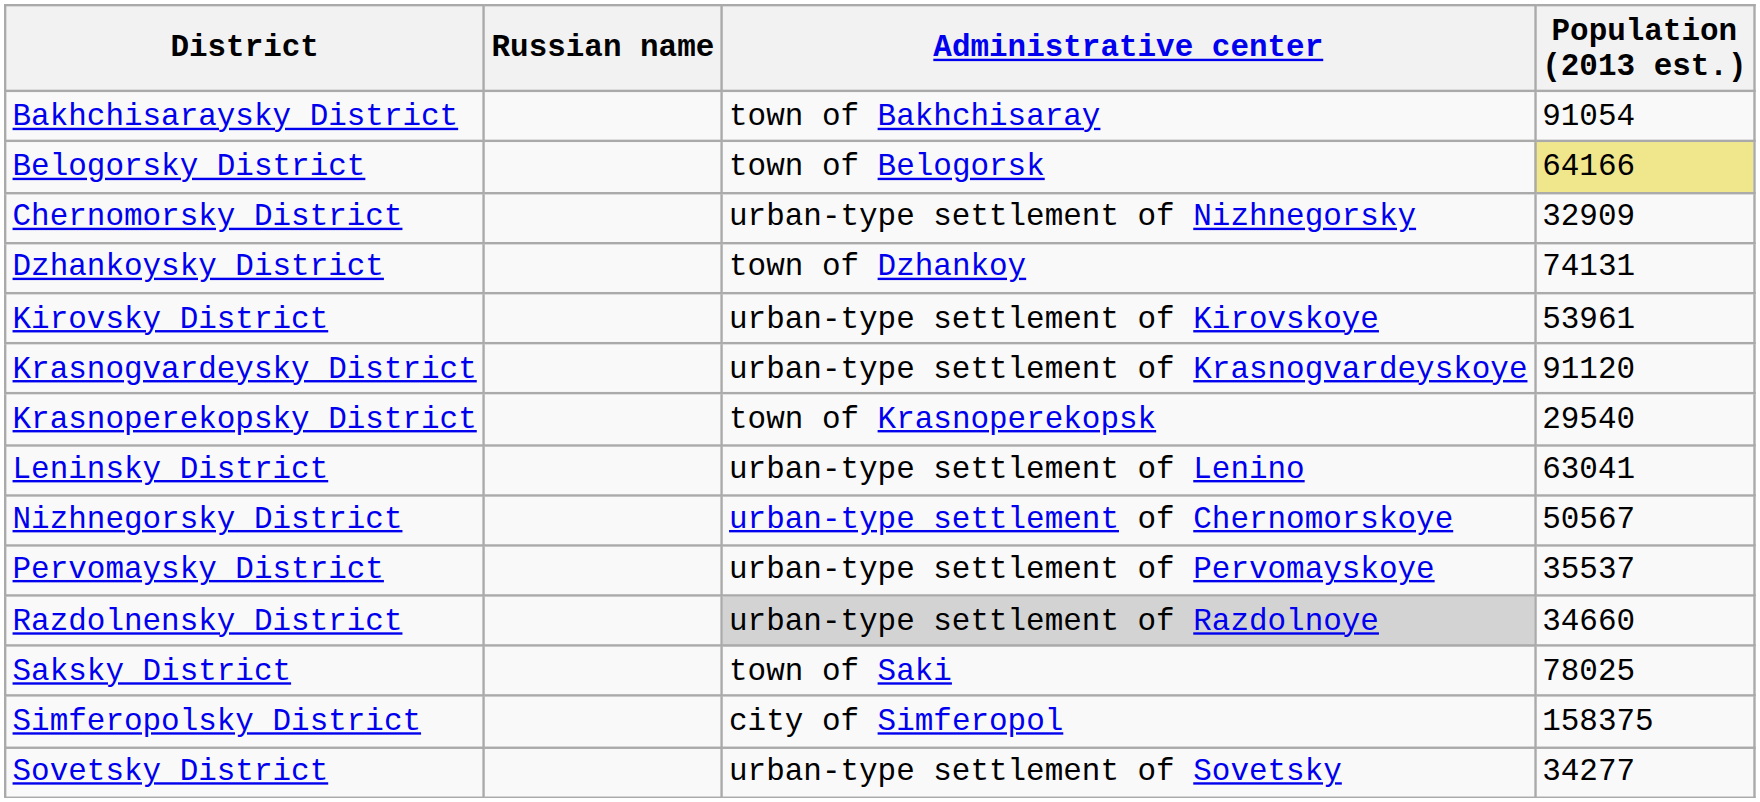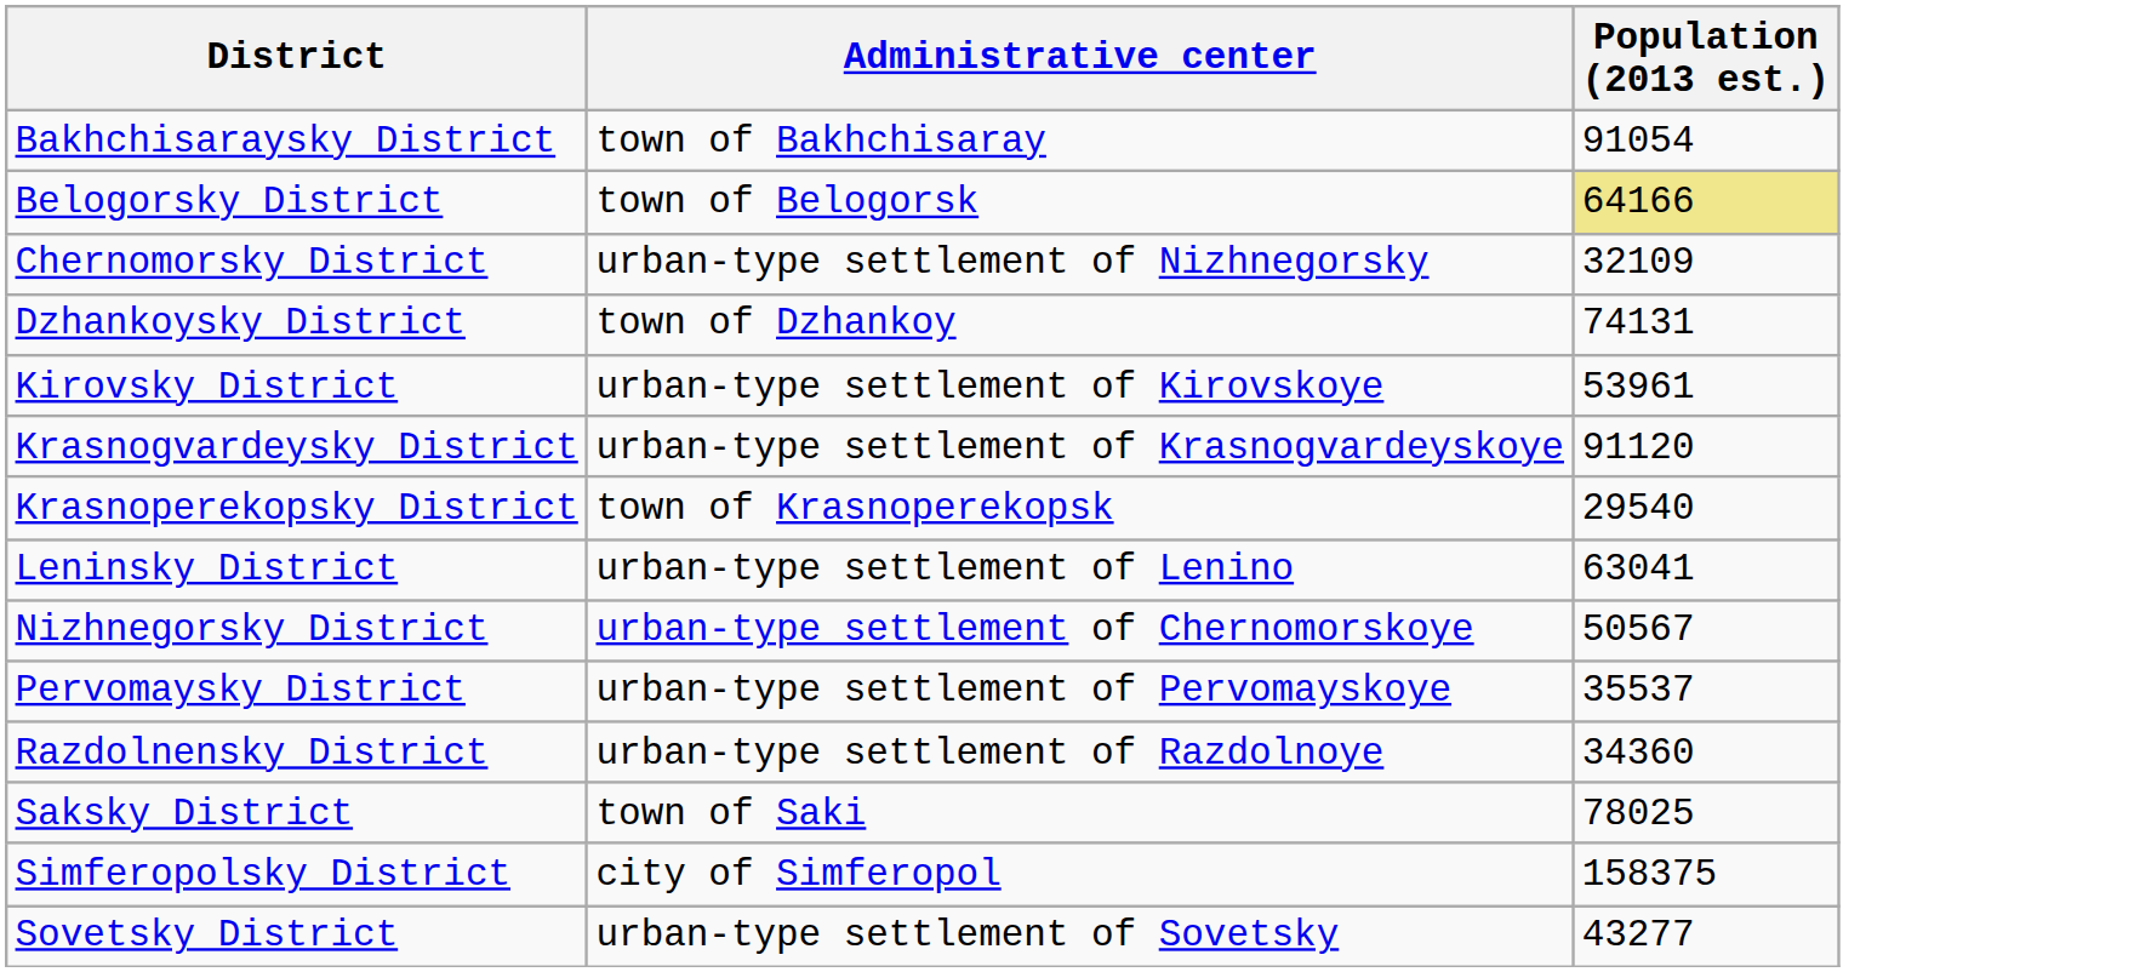- column: Russian name
Chernomorsky District | Population (2013 est.): 32909 -> 32109
Razdolnensky District | Administrative center: lightgrey background -> no background
Razdolnensky District | Population (2013 est.): 34660 -> 34360
Sovetsky District | Population (2013 est.): 34277 -> 43277
